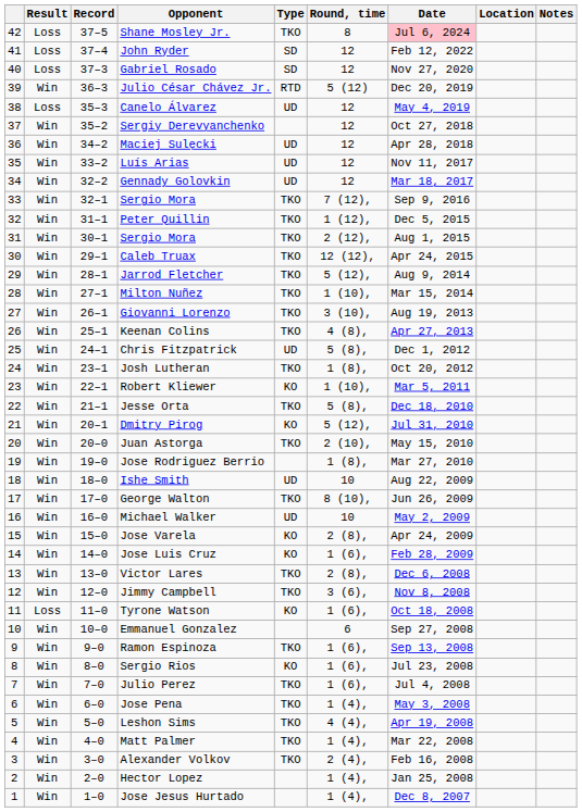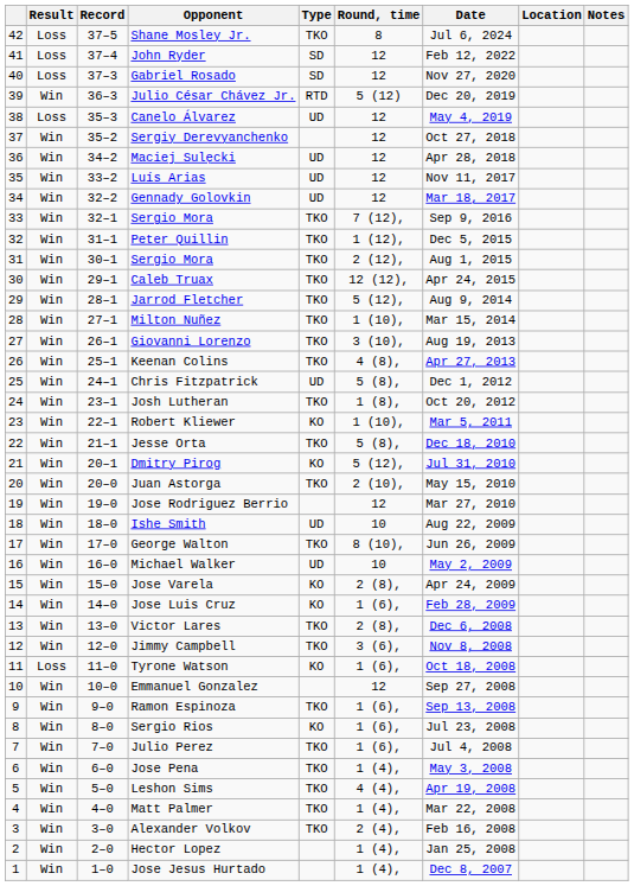Shane Mosley Jr. | Date: pink background -> no background
Jose Rodriguez Berrio | Round, time: 1 (8), -> 12
Emmanuel Gonzalez | Round, time: 6 -> 12
